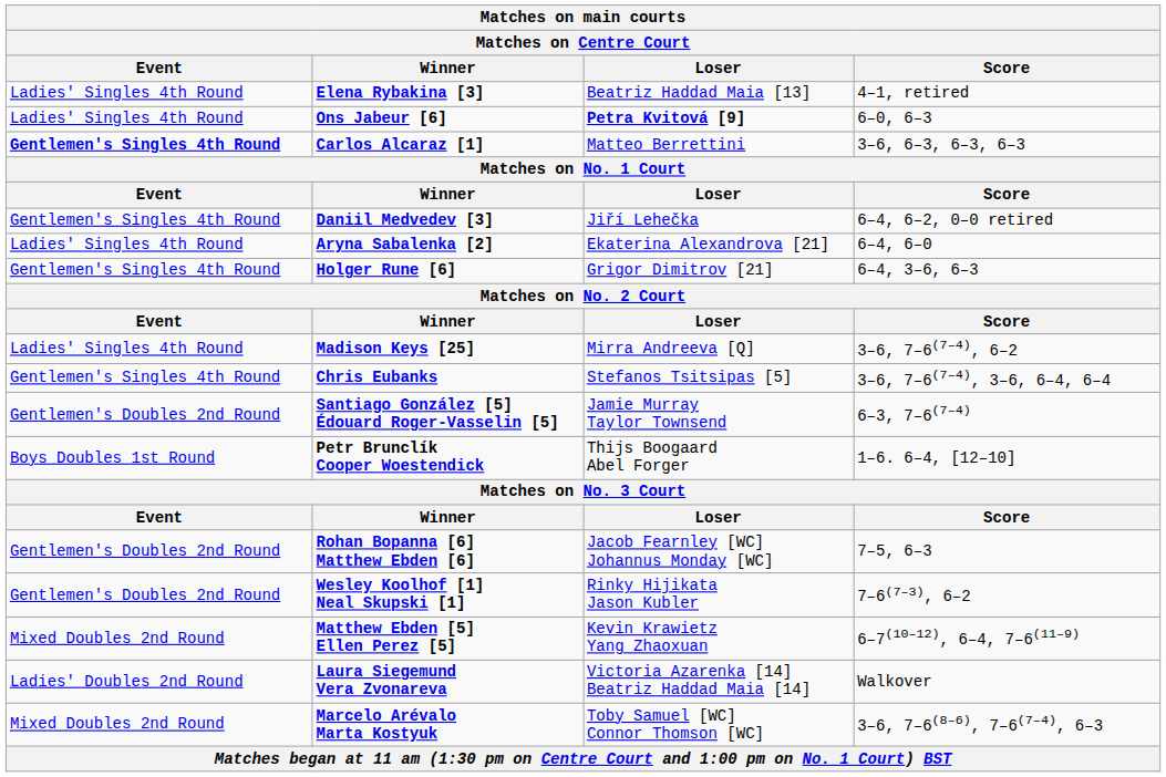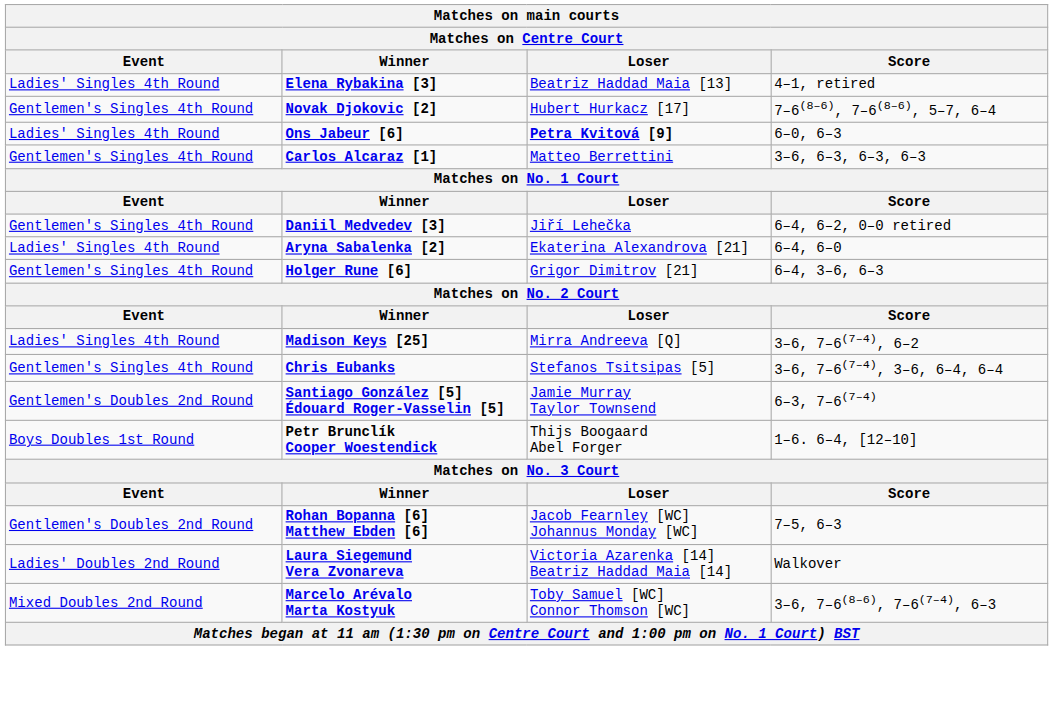+ row: Gentlemen's Singles 4th Round | Novak Djokovic [2] | Hubert Hurkacz [17] | 7–6(8–6), 7–6(8–6), 5–7, 6–4
Carlos Alcaraz [1] | Event: bold -> normal
- row: Gentlemen's Doubles 2nd Round | Wesley Koolhof [1] Neal Skupski [1] | Rinky Hijikata Jason Kubler | 7–6(7–3), 6–2
- row: Mixed Doubles 2nd Round | Matthew Ebden [5] Ellen Perez [5] | Kevin Krawietz Yang Zhaoxuan | 6–7(10–12), 6–4, 7–6(11–9)
